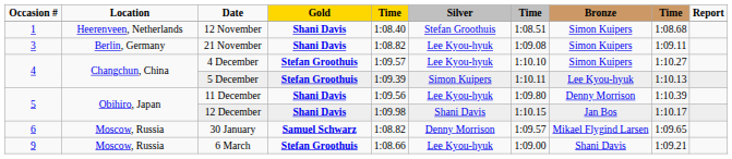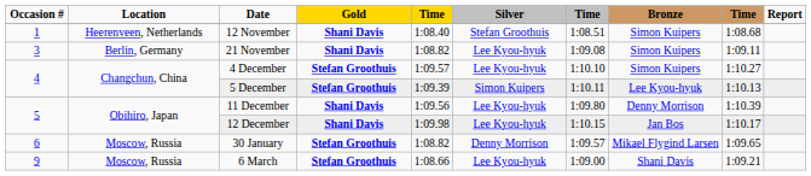12 December | Silver: Shani Davis -> Lee Kyou-hyuk
30 January | Gold: Samuel Schwarz -> Stefan Groothuis
